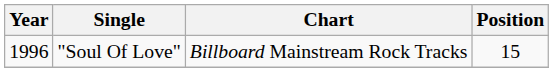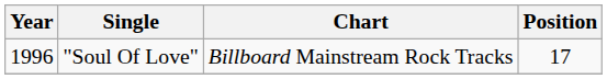"Soul Of Love" | Position: 15 -> 17
